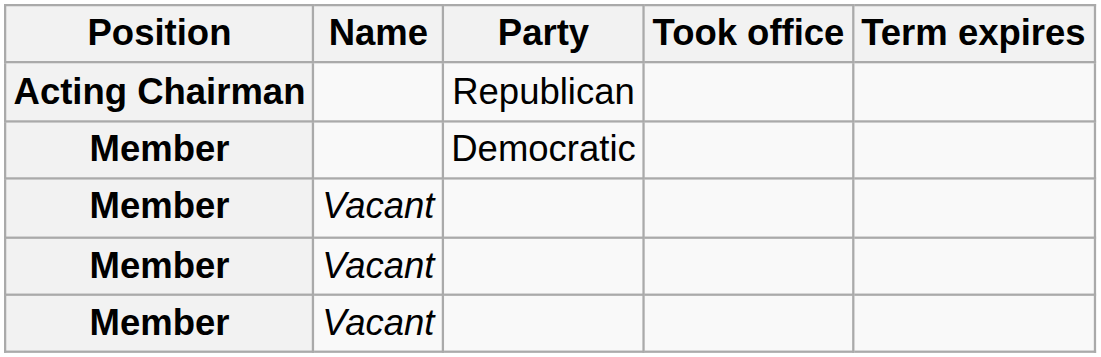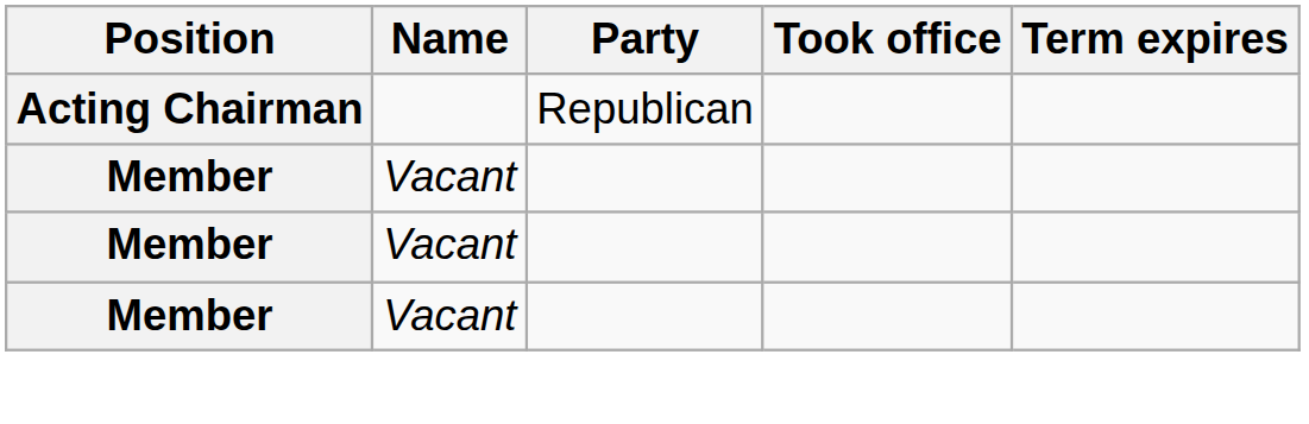- row: Member | Democratic
